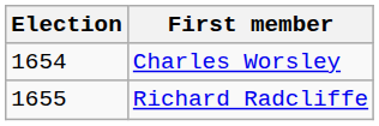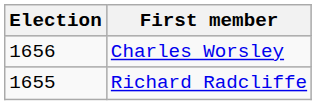Charles Worsley | Election: 1654 -> 1656
